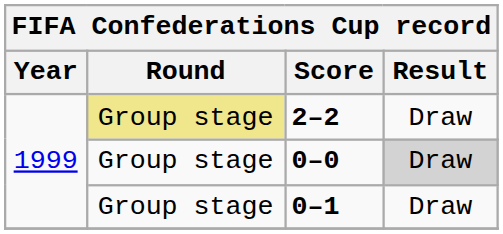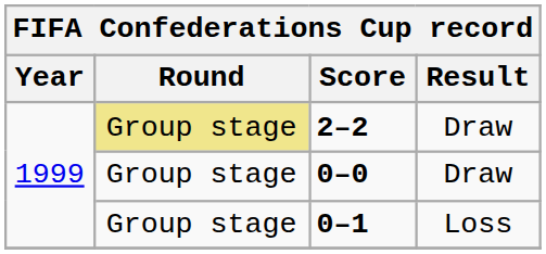0–0 | Result: lightgrey background -> no background
0–1 | Result: Draw -> Loss
